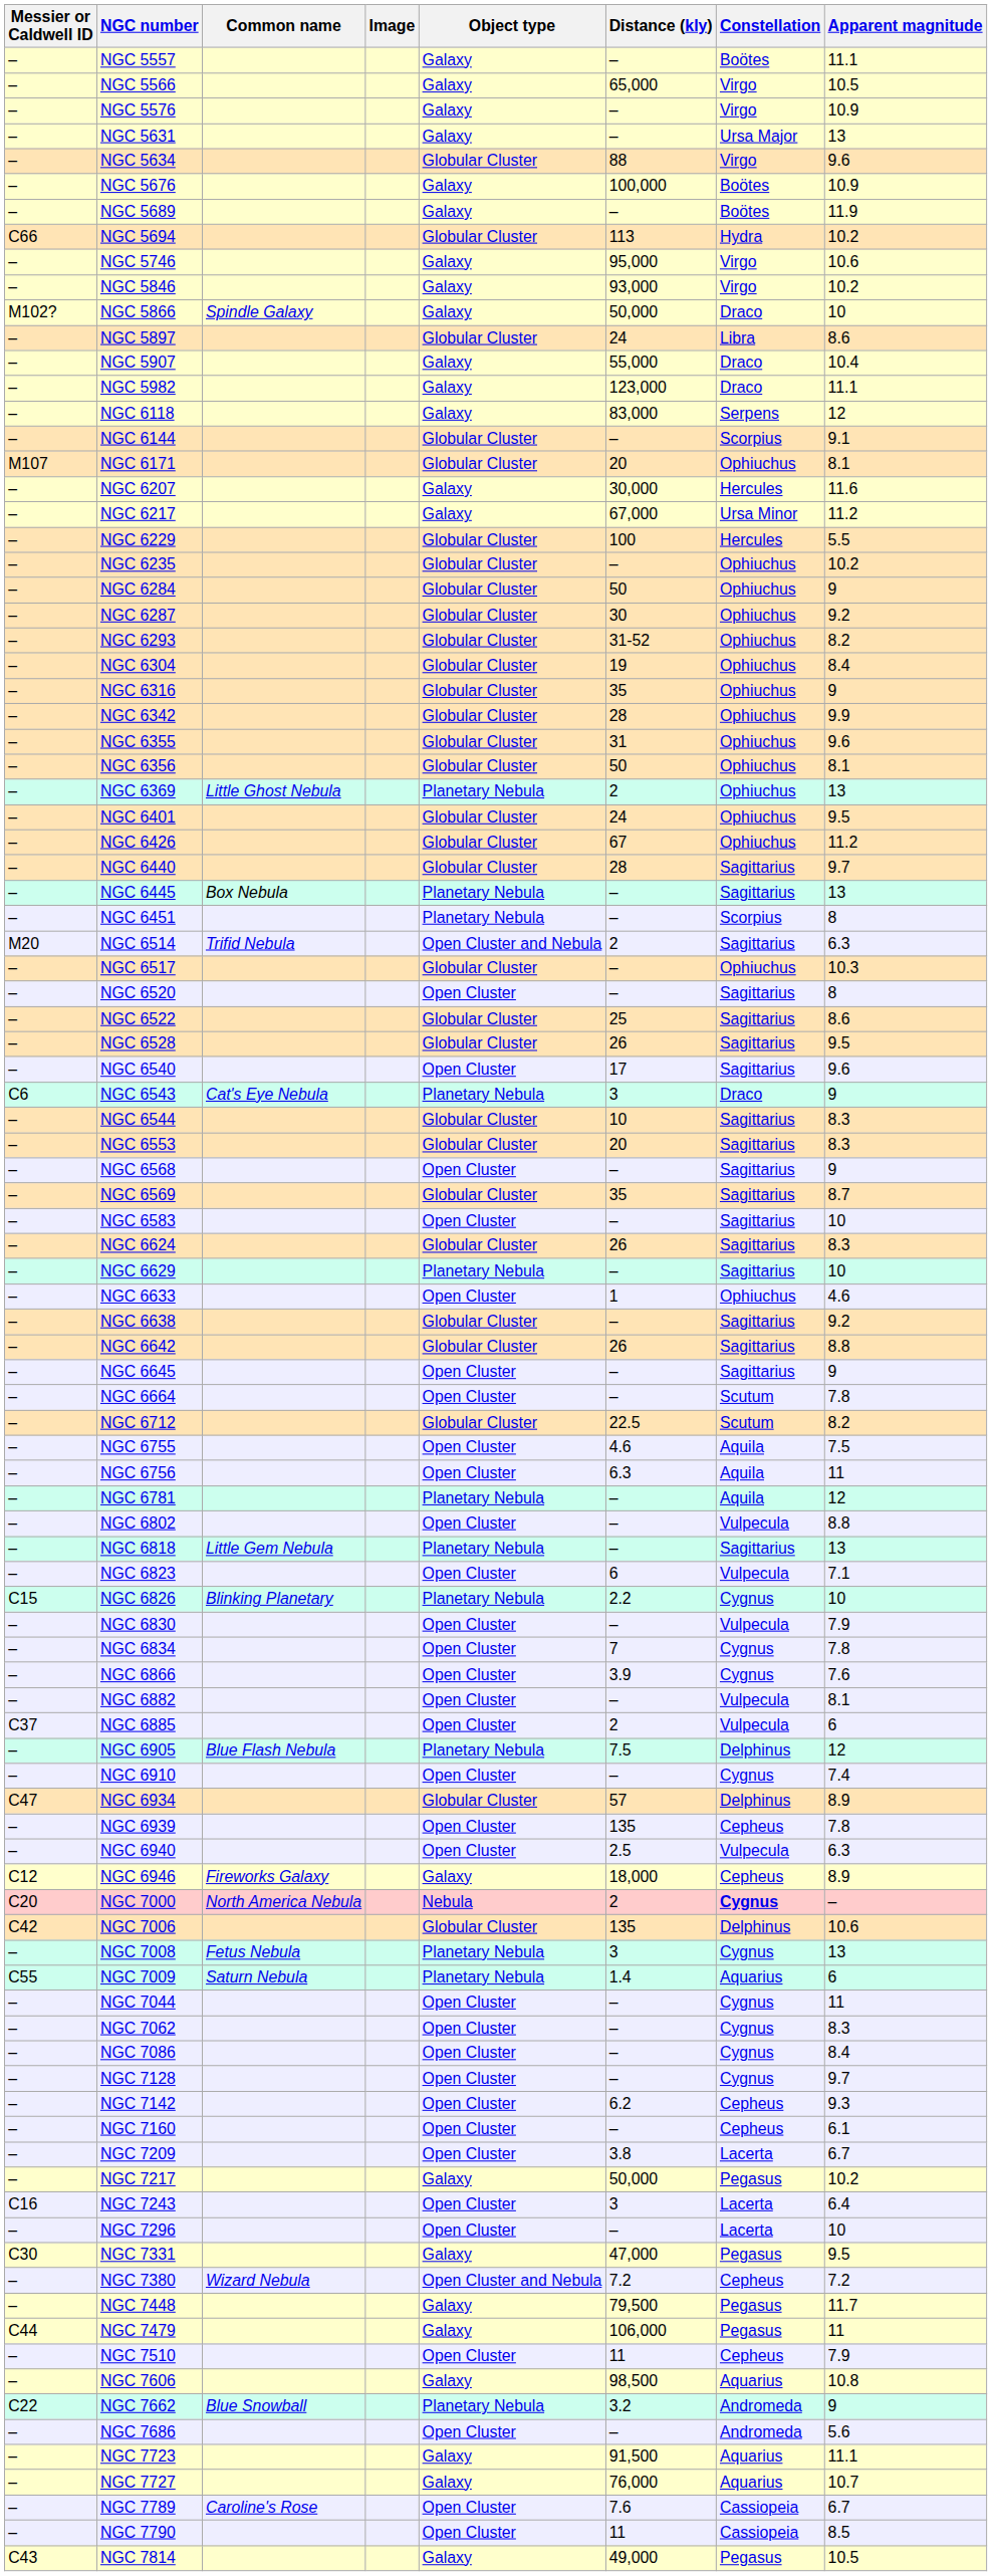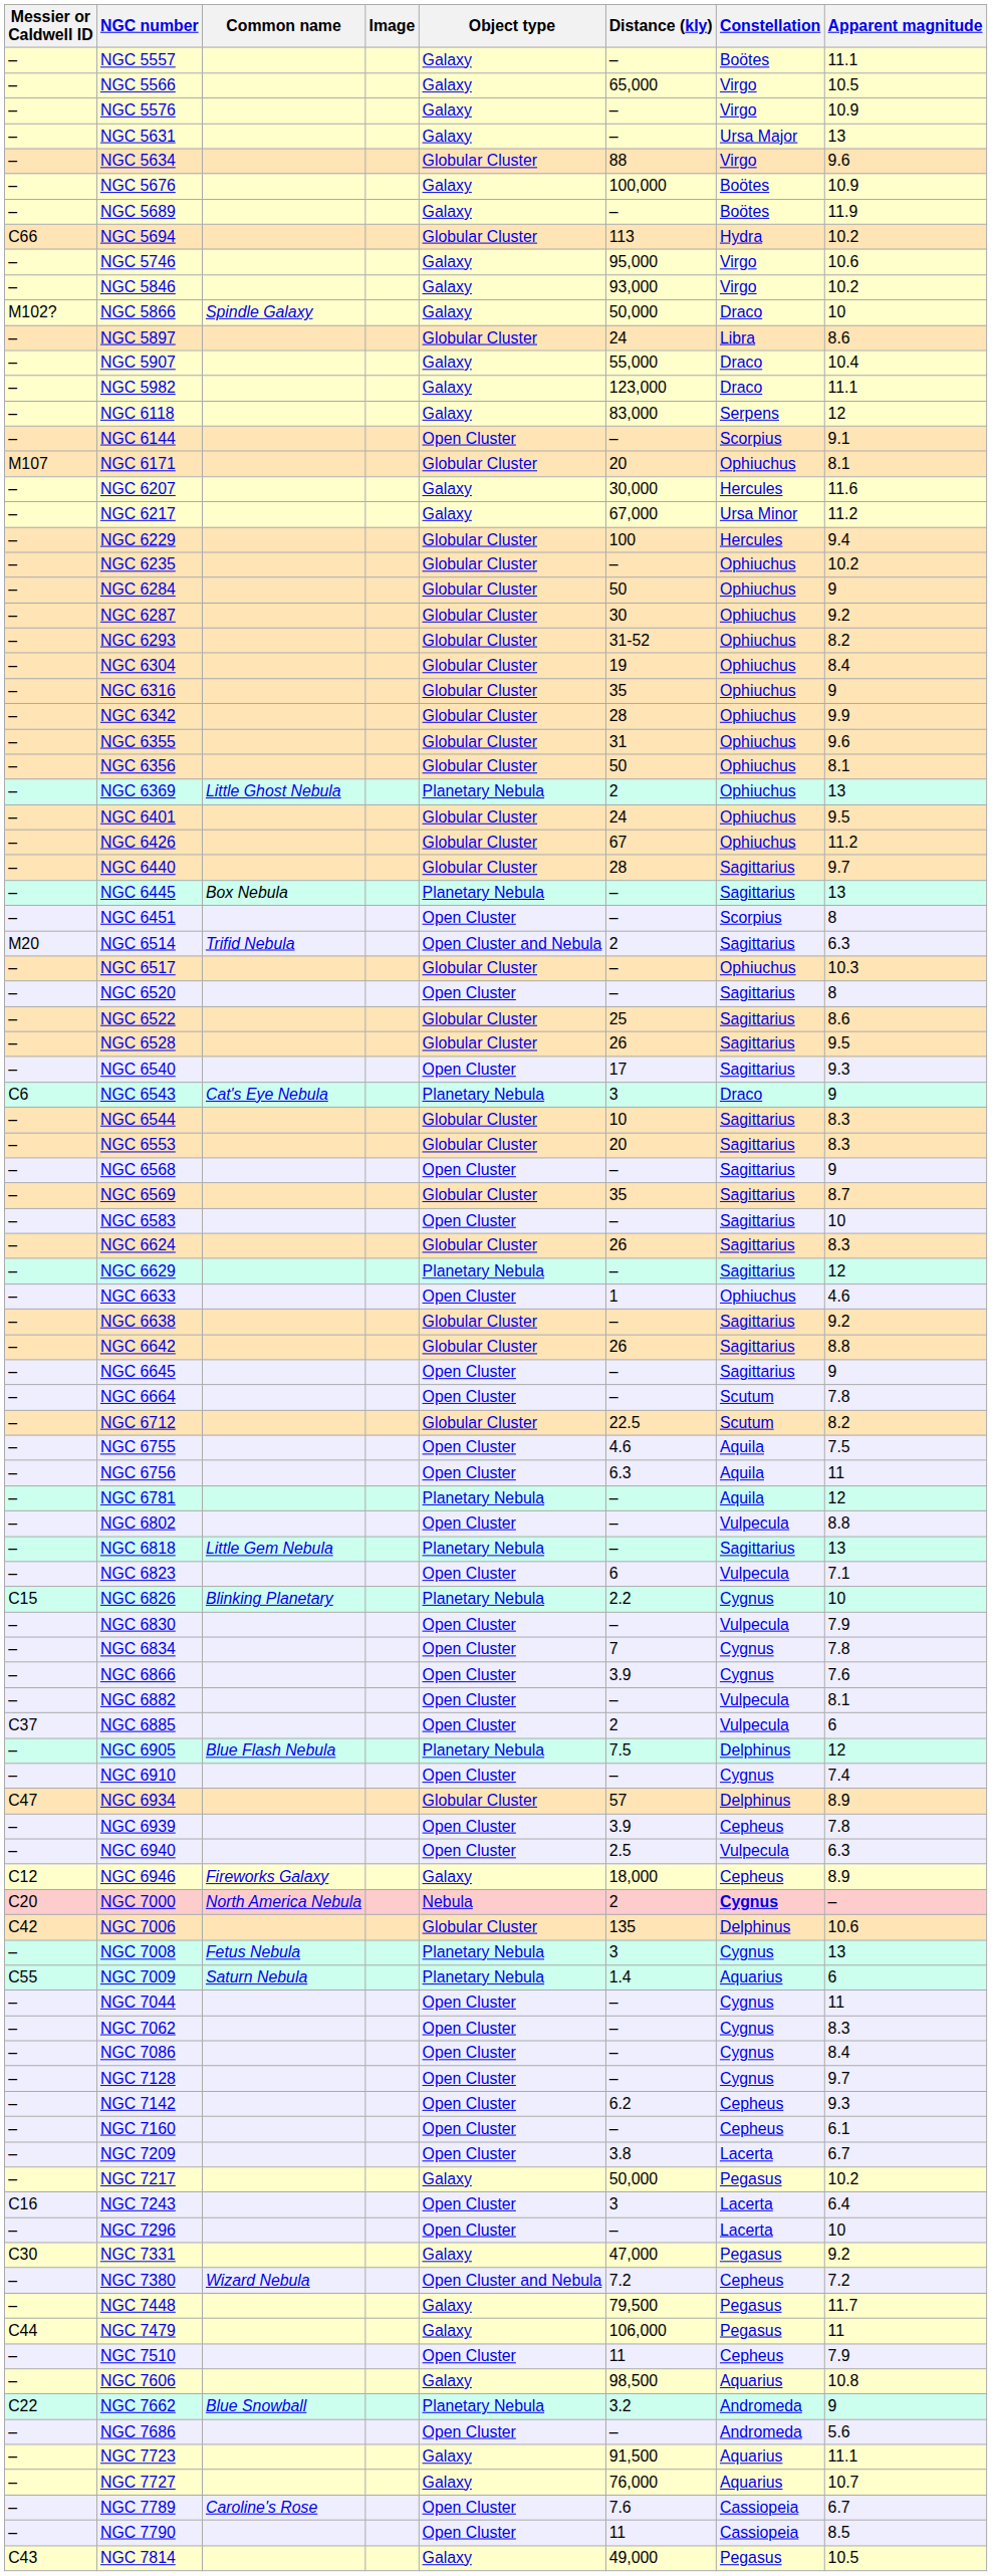NGC 6144 | Object type: Globular Cluster -> Open Cluster
NGC 6229 | Apparent magnitude: 5.5 -> 9.4
NGC 6451 | Object type: Planetary Nebula -> Open Cluster
NGC 6540 | Apparent magnitude: 9.6 -> 9.3
NGC 6629 | Apparent magnitude: 10 -> 12
NGC 6939 | Distance (kly): 135 -> 3.9
NGC 7331 | Apparent magnitude: 9.5 -> 9.2
